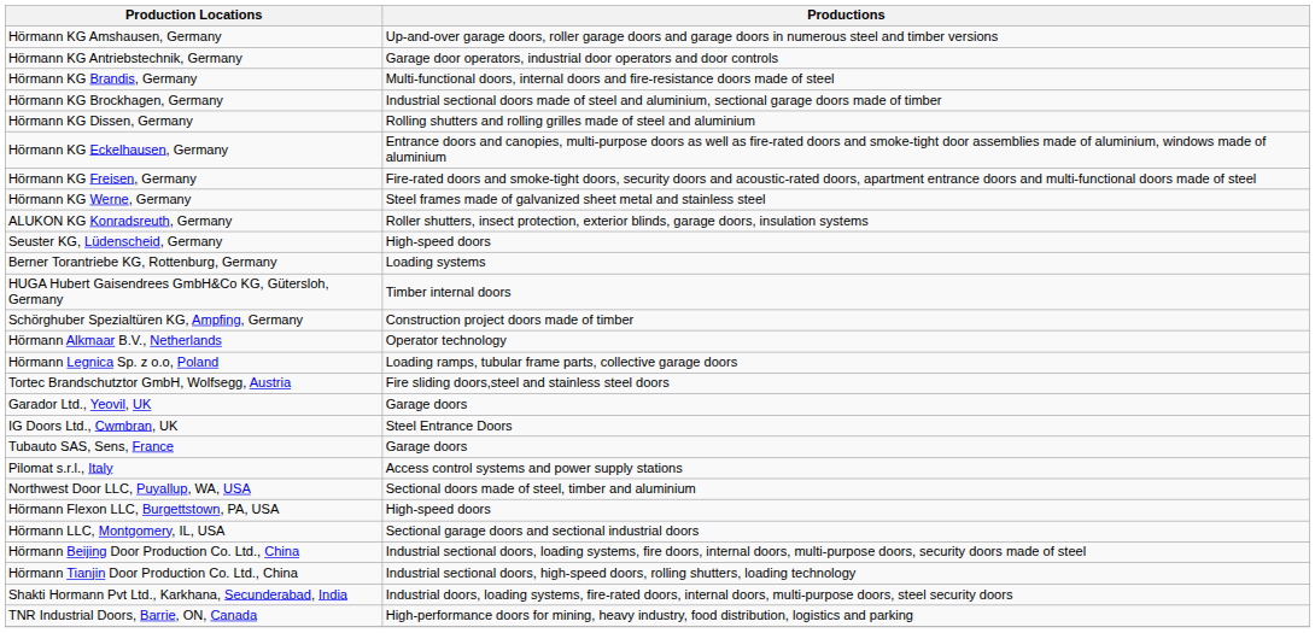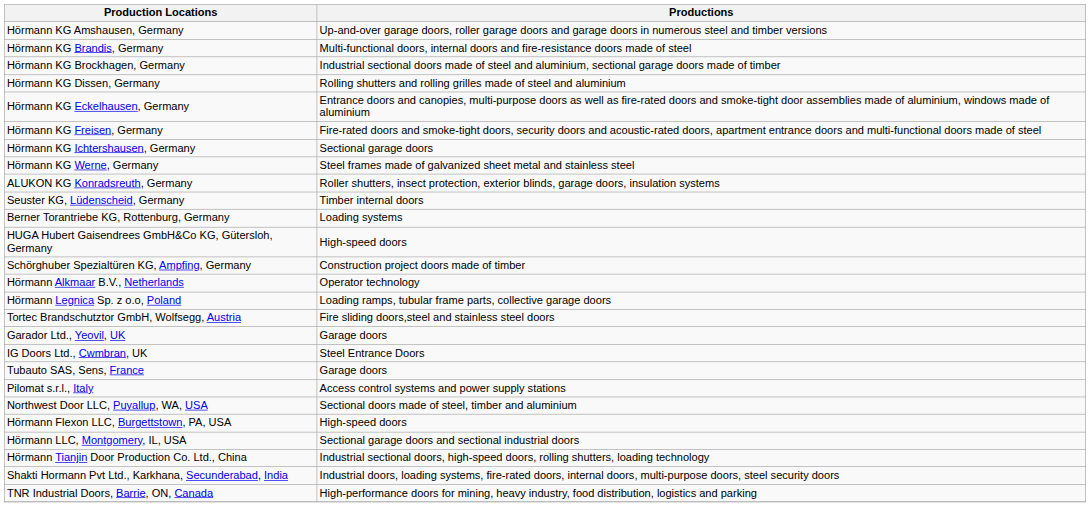- row: Hörmann KG Antriebstechnik, Germany | Garage door operators, industrial door operators and door controls
+ row: Hörmann KG Ichtershausen, Germany | Sectional garage doors
Seuster KG, Lüdenscheid, Germany | Productions: High-speed doors -> Timber internal doors
HUGA Hubert Gaisendrees GmbH&Co KG, Gütersloh, Germany | Productions: Timber internal doors -> High-speed doors
- row: Hörmann Beijing Door Production Co. Ltd., China | Industrial sectional doors, loading systems, fire doors, internal doors, multi-purpose doors, security doors made of steel
